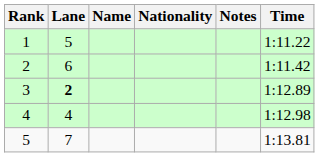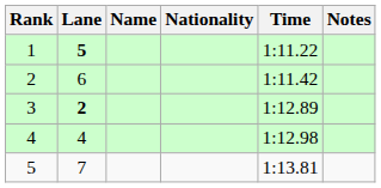columns swapped: Time <-> Notes
1 | Lane: normal -> bold
